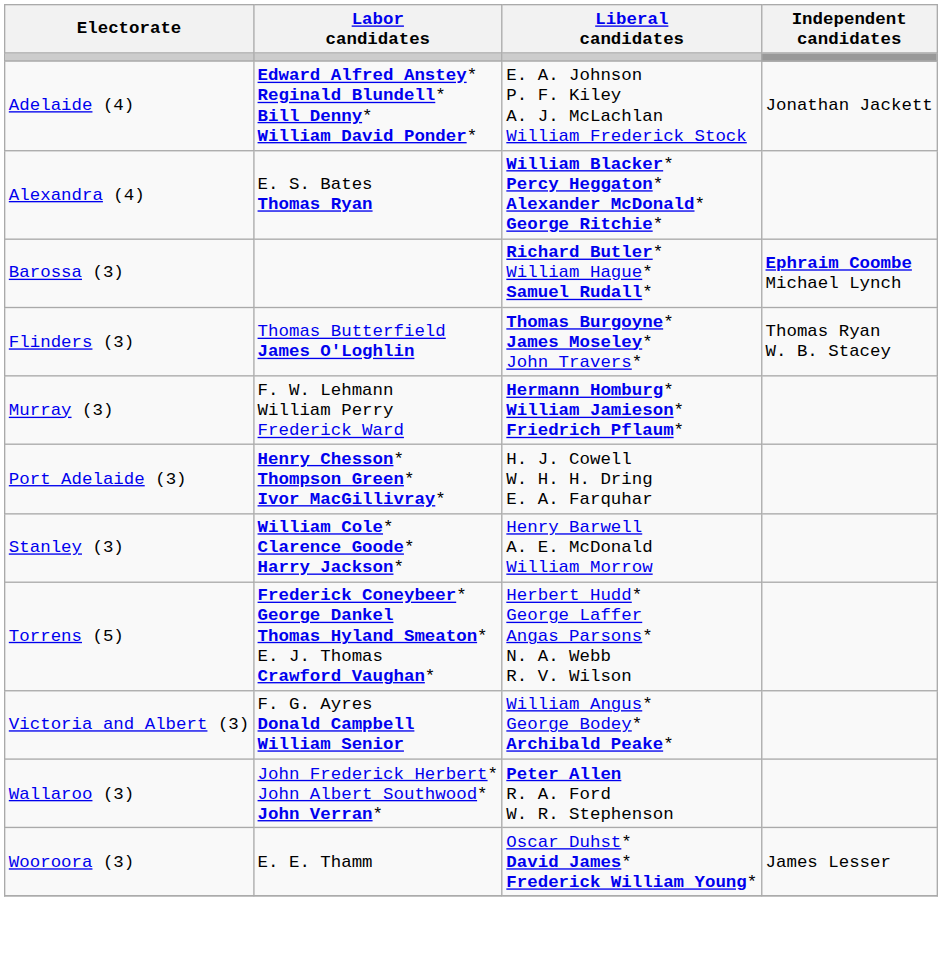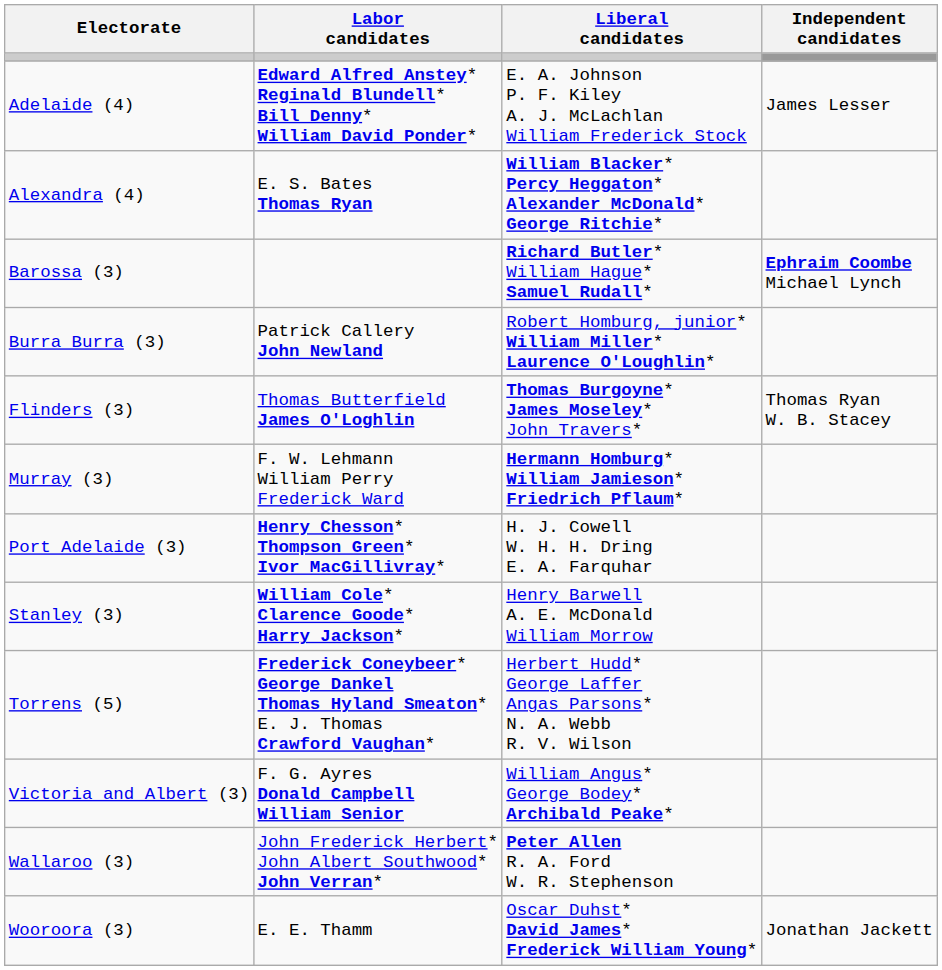Adelaide (4) | Independent candidates: Jonathan Jackett -> James Lesser
+ row: Burra Burra (3) | Patrick Callery John Newland | Robert Homburg, junior* William Miller* Laurence O'Loughlin*
Wooroora (3) | Independent candidates: James Lesser -> Jonathan Jackett
